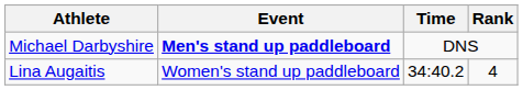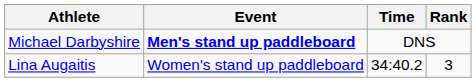Lina Augaitis | Rank: 4 -> 3
